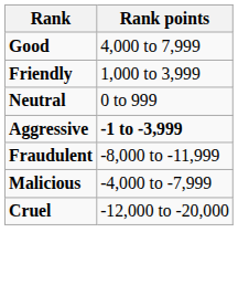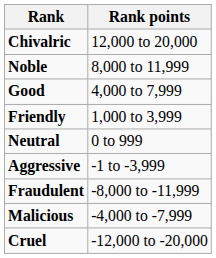+ row: Chivalric | 12,000 to 20,000
+ row: Noble | 8,000 to 11,999
Aggressive | Rank points: bold -> normal
